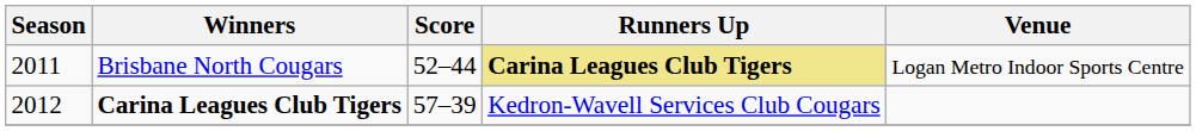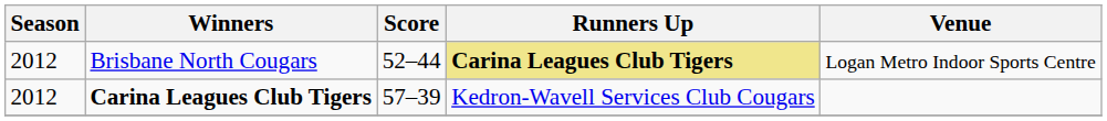Brisbane North Cougars | Season: 2011 -> 2012
